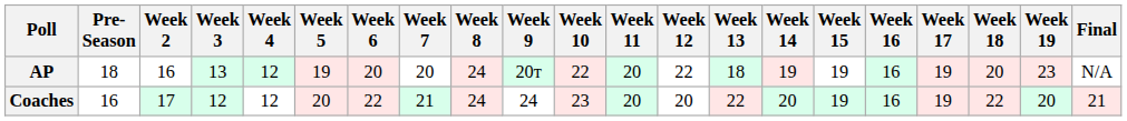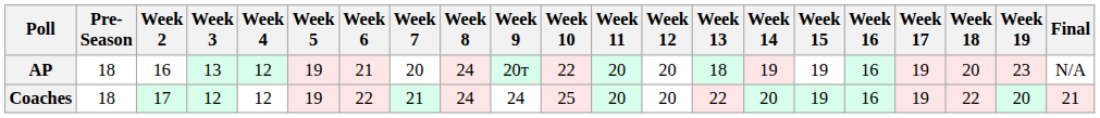AP | Week 6: 20 -> 21
AP | Week 12: 22 -> 20
Coaches | Pre- Season: 16 -> 18
Coaches | Week 5: 20 -> 19
Coaches | Week 10: 23 -> 25
